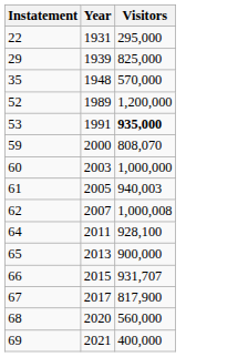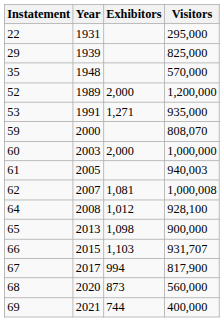+ column: Exhibitors | 2,000 | 1,271 | 2,000 | 1,081 | 1,012 | 1,098 | 1,103 | 994 | 873 | 744
53 | Visitors: bold -> normal
64 | Year: 2011 -> 2008
